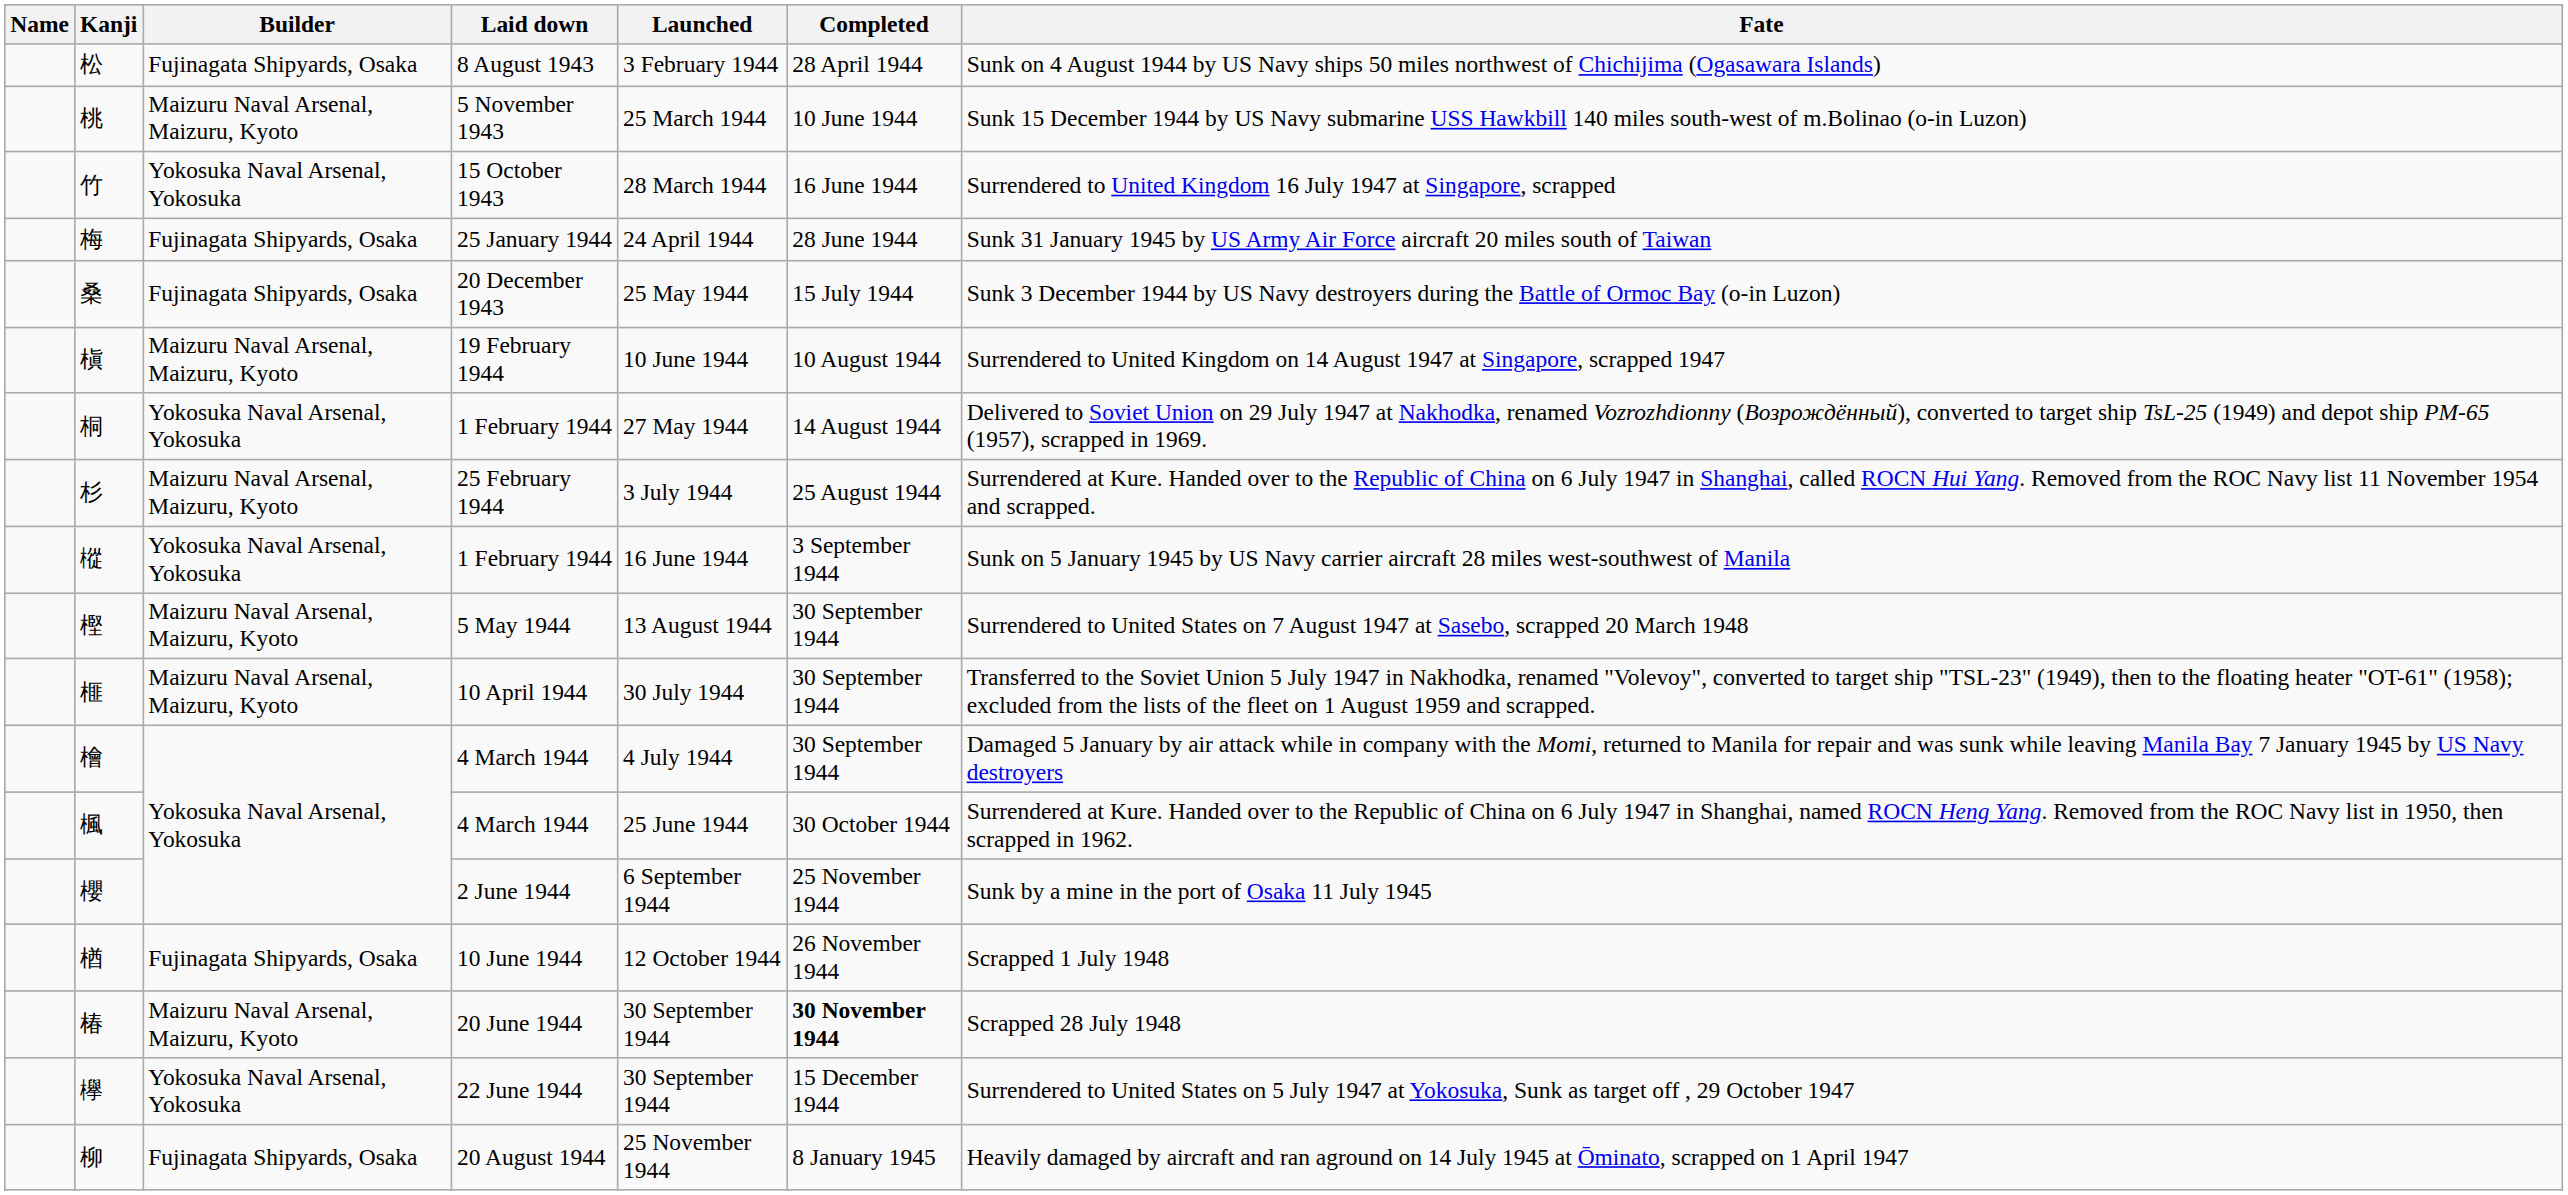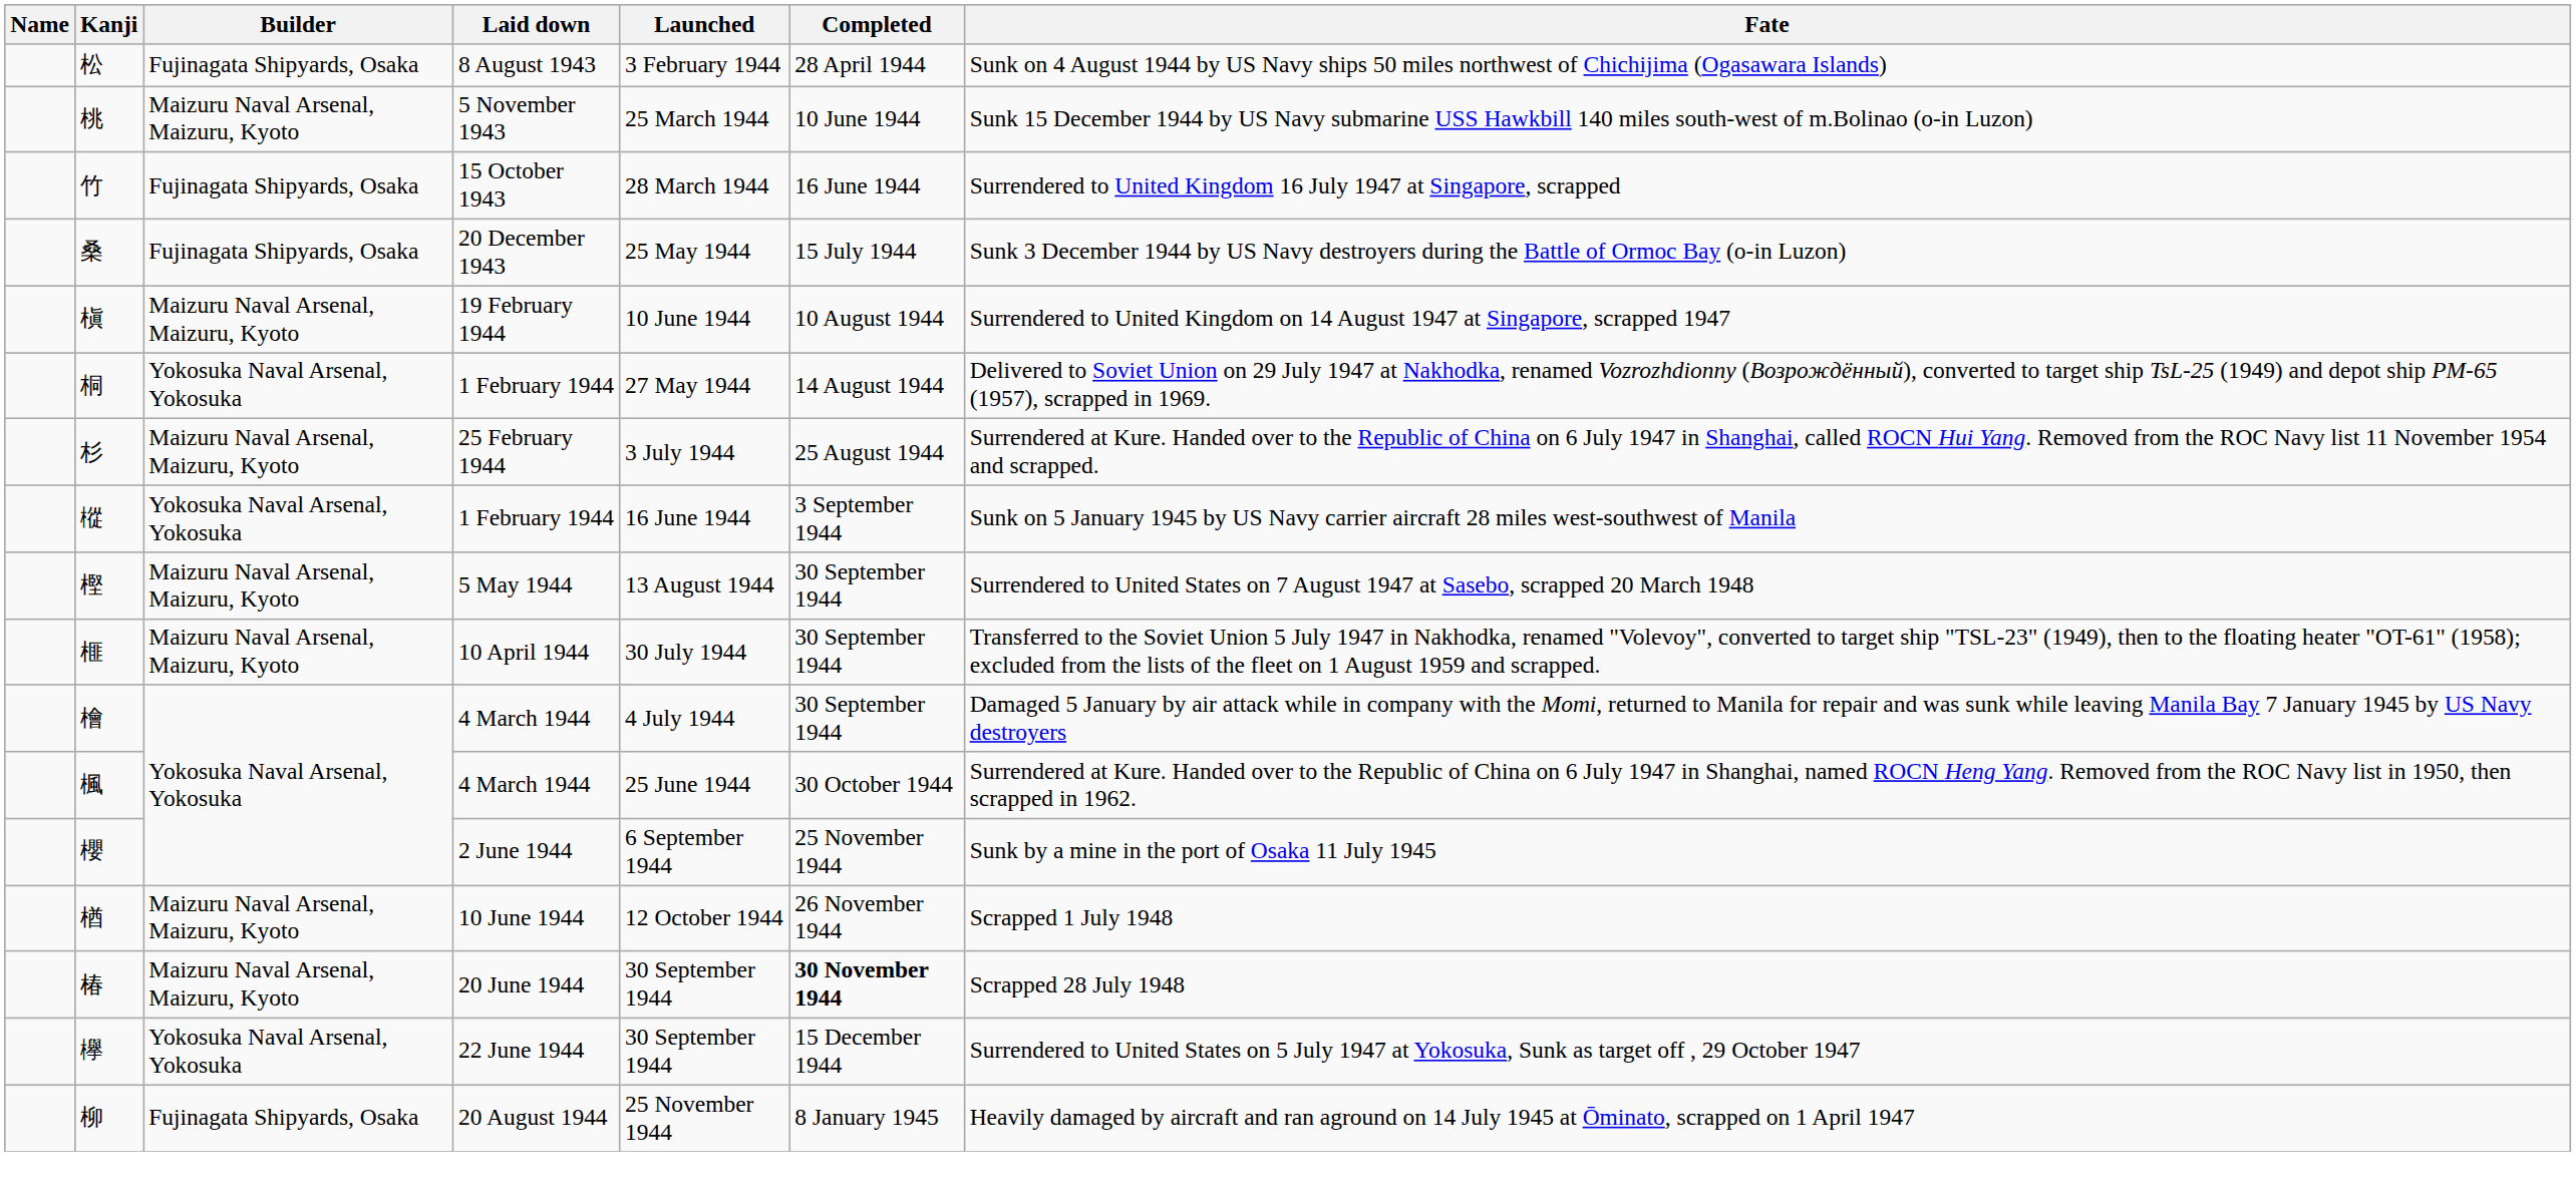竹 | Builder: Yokosuka Naval Arsenal, Yokosuka -> Fujinagata Shipyards, Osaka
- row: 梅 | Fujinagata Shipyards, Osaka | 25 January 1944 | 24 April 1944 | 28 June 1944 | Sunk 31 January 1945 by US Army Air Force aircraft 20 miles south of Taiwan
楢 | Builder: Fujinagata Shipyards, Osaka -> Maizuru Naval Arsenal, Maizuru, Kyoto
